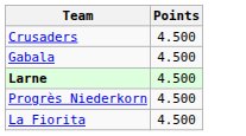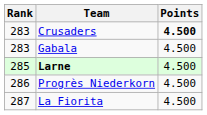+ column: Rank | 283 | 283 | 285 | 286 | 287
Crusaders | Points: normal -> bold
